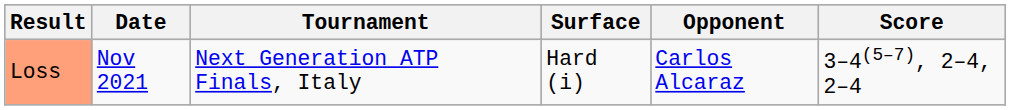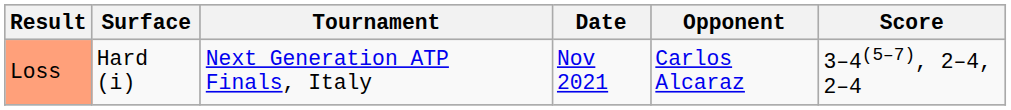columns swapped: Date <-> Surface
